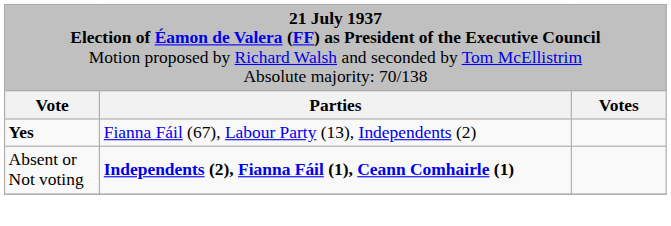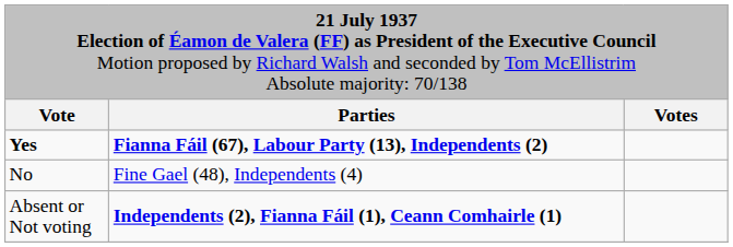Yes | column 2: normal -> bold
+ row: No | Fine Gael (48), Independents (4)
